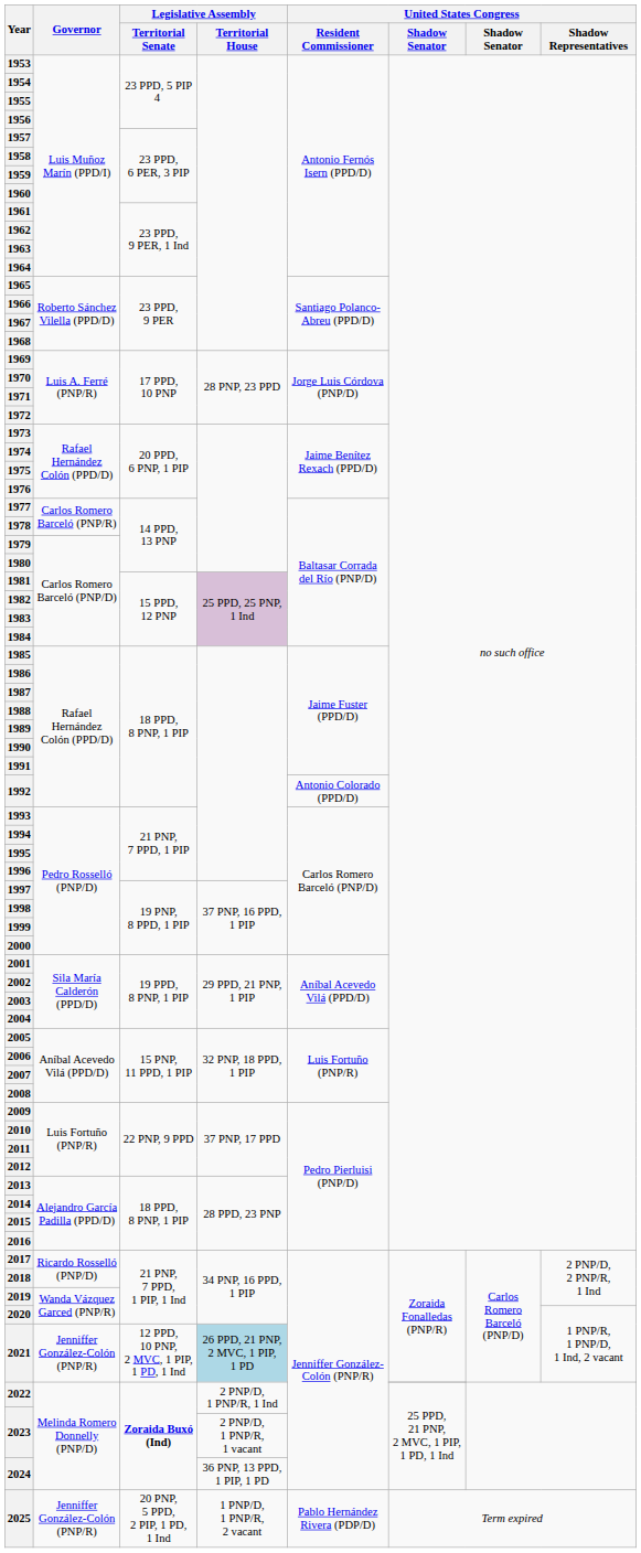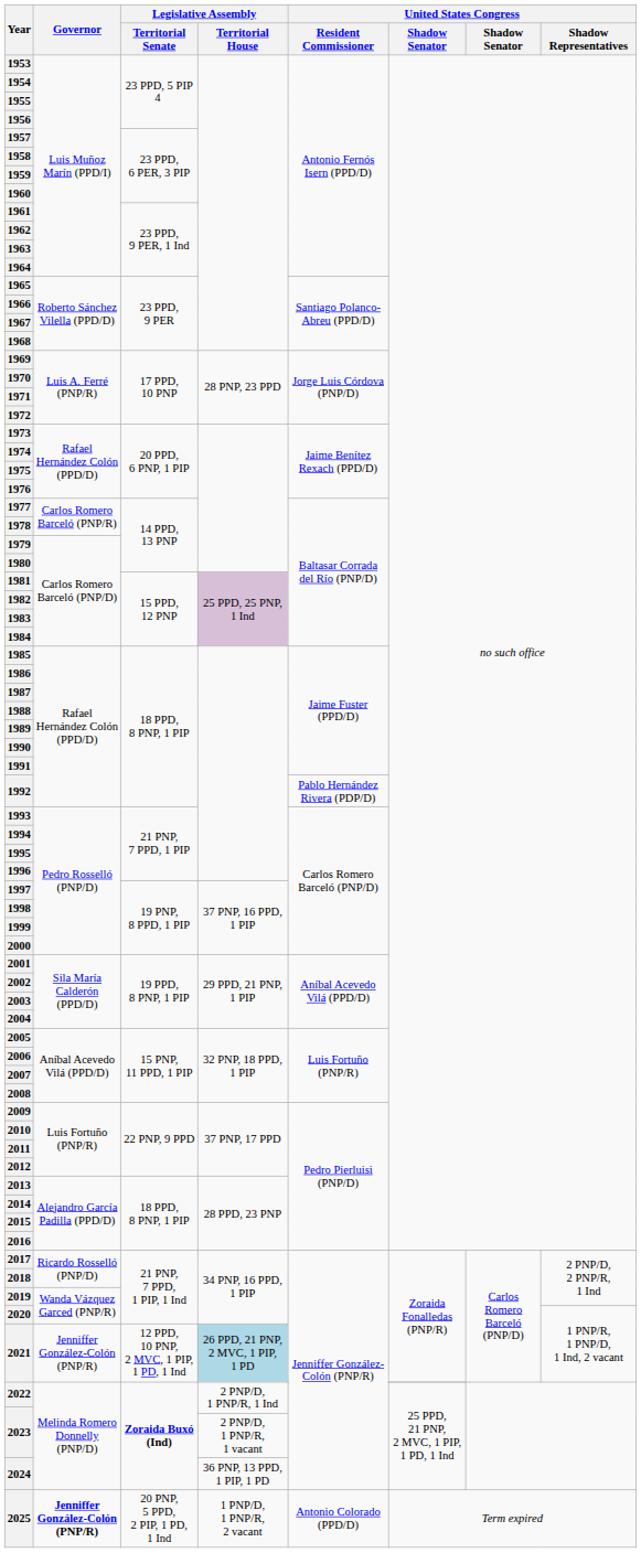1992 | United States Congress / Resident Commissioner: Antonio Colorado (PPD/D) -> Pablo Hernández Rivera (PDP/D)
2025 | Governor: normal -> bold
2025 | United States Congress / Resident Commissioner: Pablo Hernández Rivera (PDP/D) -> Antonio Colorado (PPD/D)
